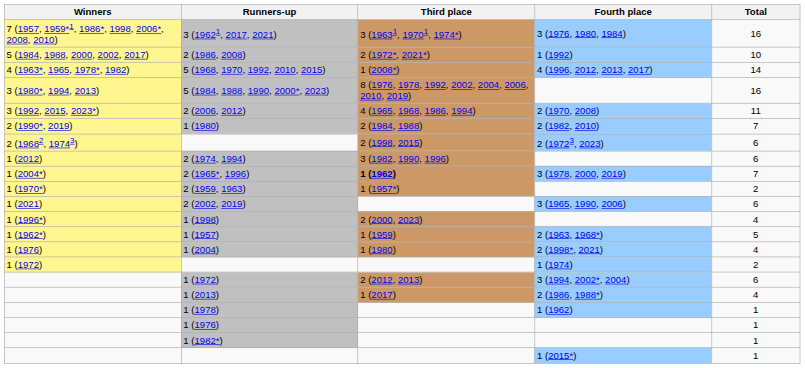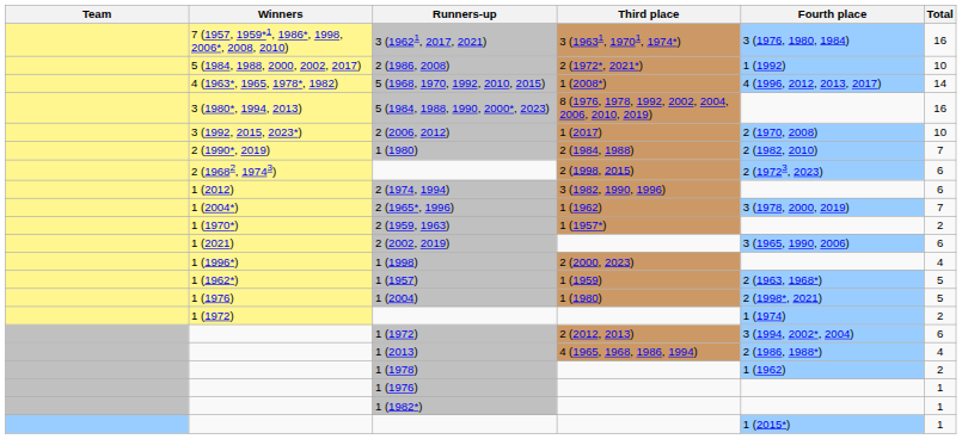+ column: Team
2 (2006, 2012) | Third place: 4 (1965, 1968, 1986, 1994) -> 1 (2017)
2 (2006, 2012) | Total: 11 -> 10
2 (1965*, 1996) | Third place: bold -> normal
1 (2004) | Total: 4 -> 5
1 (2013) | Third place: 1 (2017) -> 4 (1965, 1968, 1986, 1994)
1 (1978) | Total: 1 -> 2
